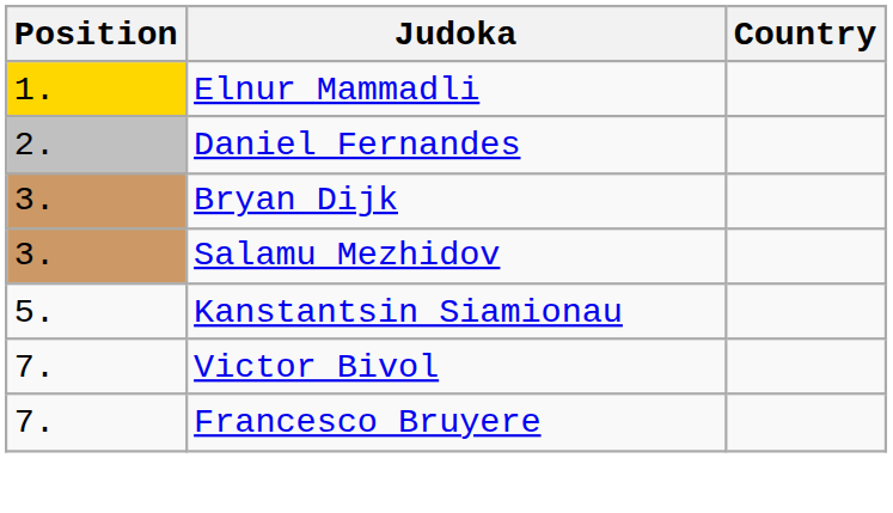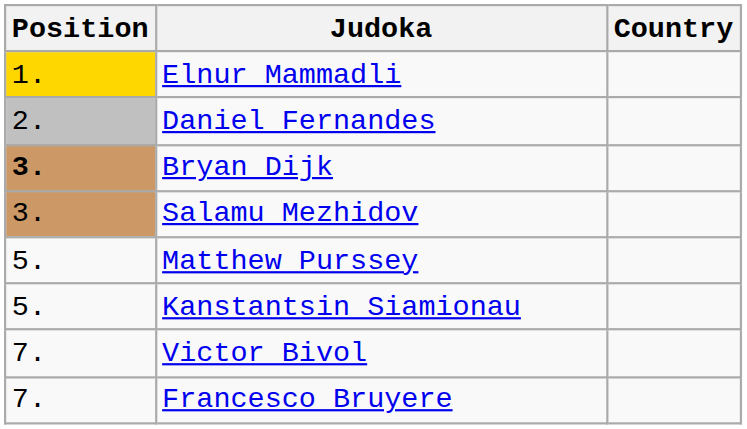Bryan Dijk | Position: normal -> bold
+ row: 5. | Matthew Purssey
